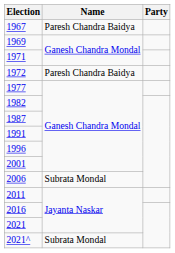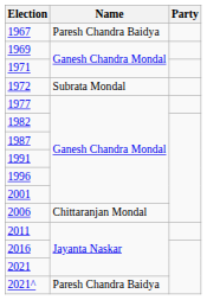1972 | Name: Paresh Chandra Baidya -> Subrata Mondal
2006 | Name: Subrata Mondal -> Chittaranjan Mondal
2021^ | Name: Subrata Mondal -> Paresh Chandra Baidya
